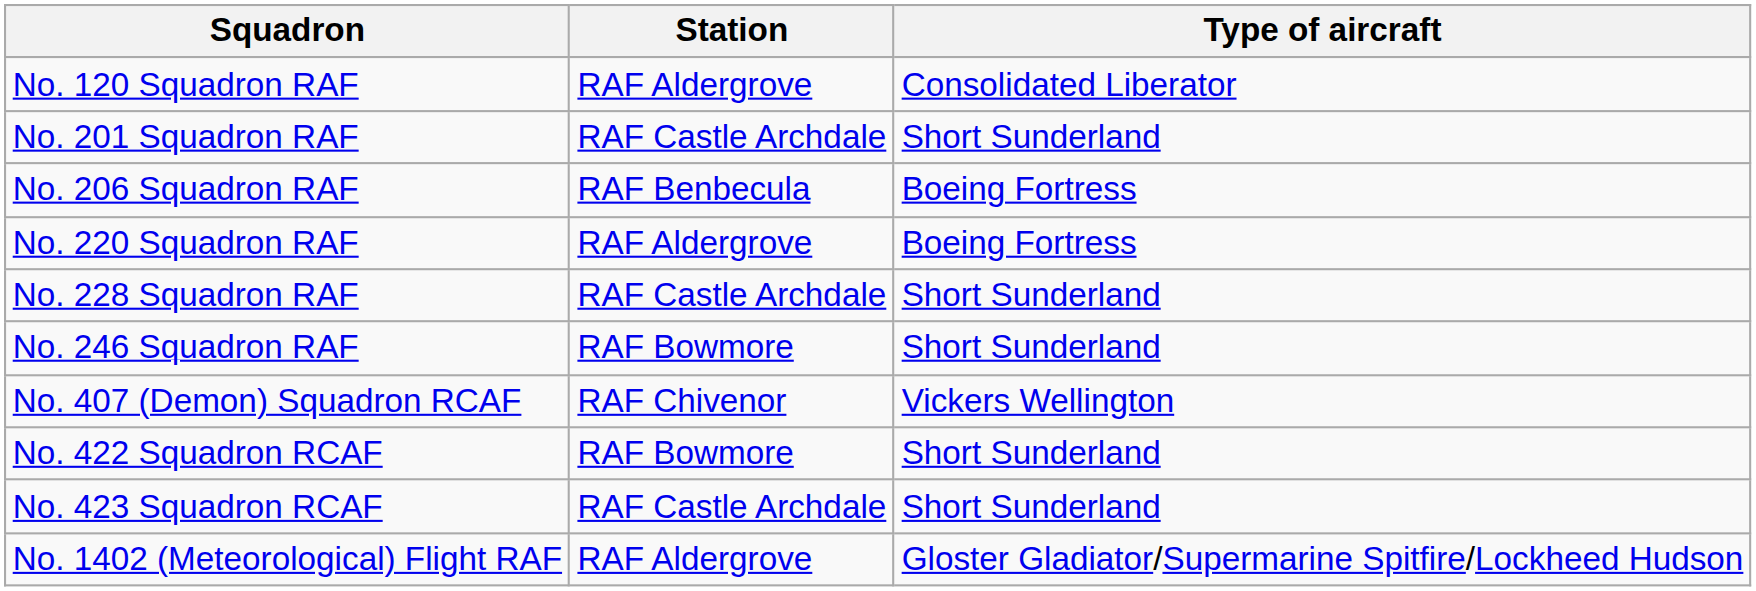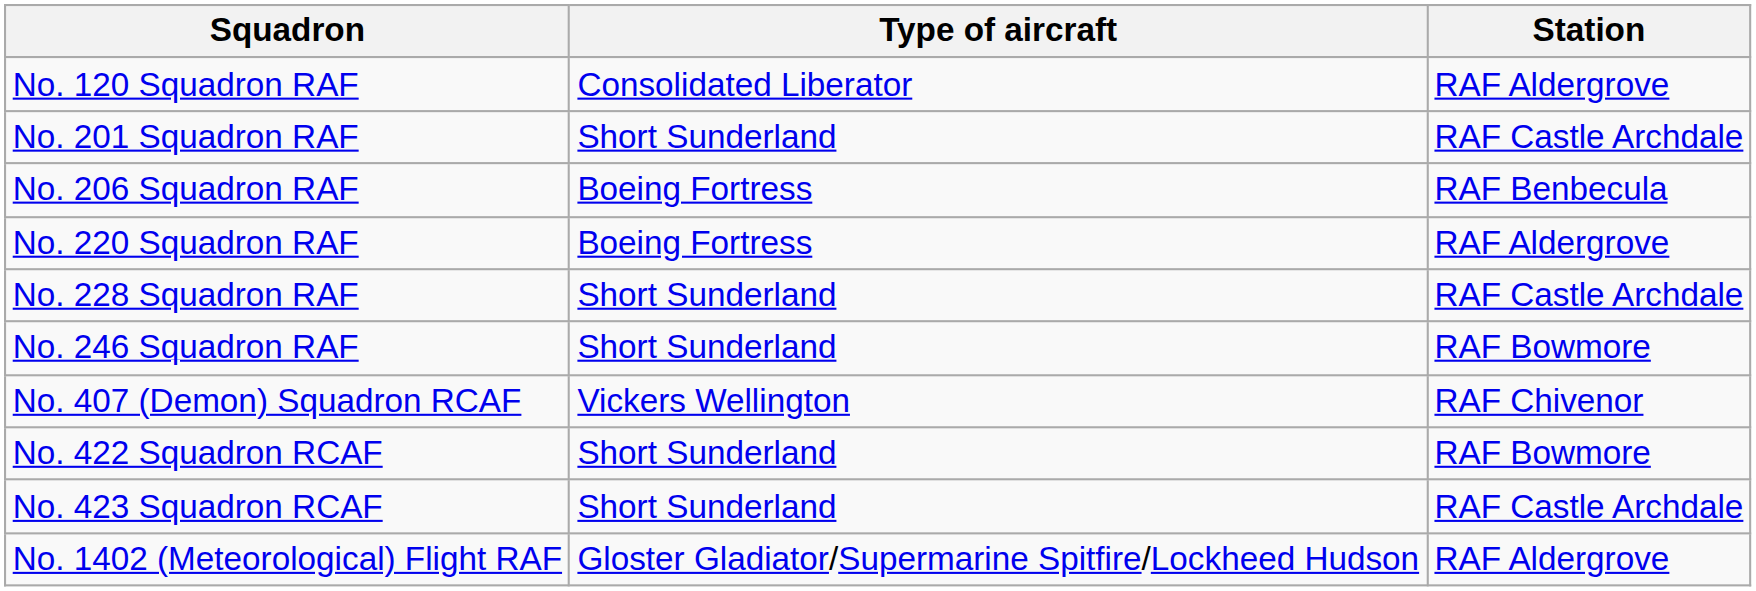columns swapped: Type of aircraft <-> Station
